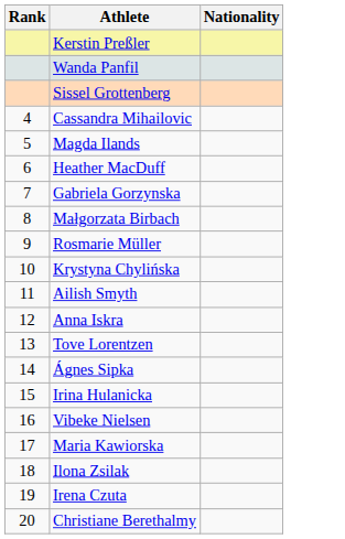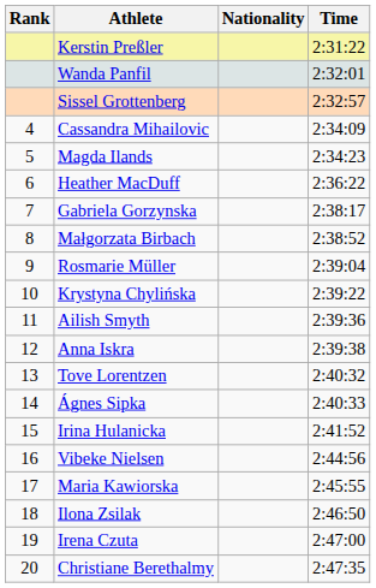+ column: Time | 2:31:22 | 2:32:01 | 2:32:57 | 2:34:09 | 2:34:23 | 2:36:22 | 2:38:17 | 2:38:52 | 2:39:04 | 2:39:22 | 2:39:36 | 2:39:38 | 2:40:32 | 2:40:33 | 2:41:52 | 2:44:56 | 2:45:55 | 2:46:50 | 2:47:00 | 2:47:35
